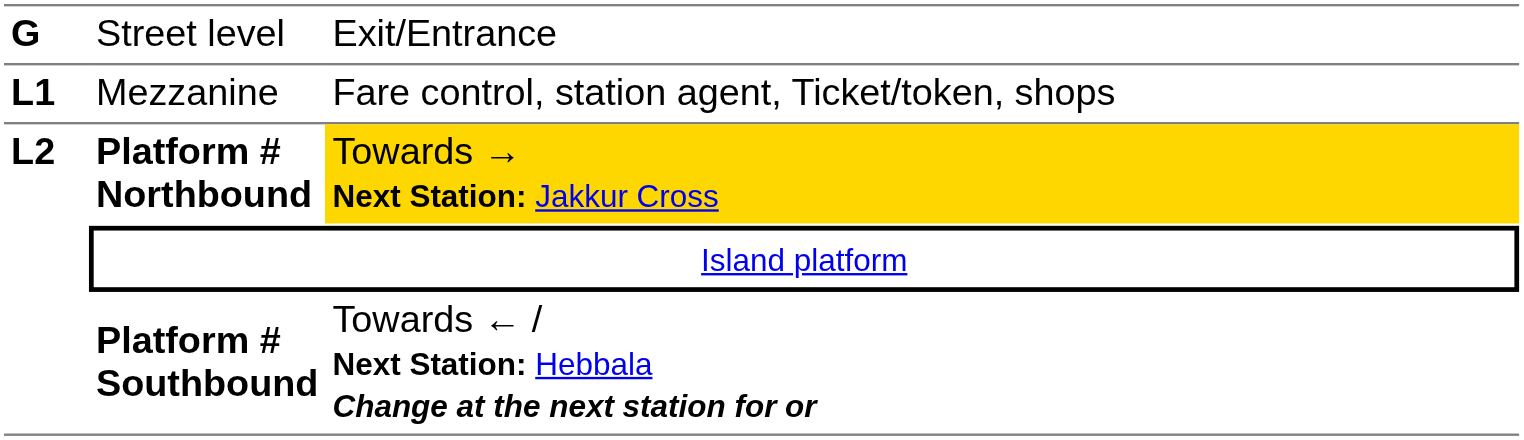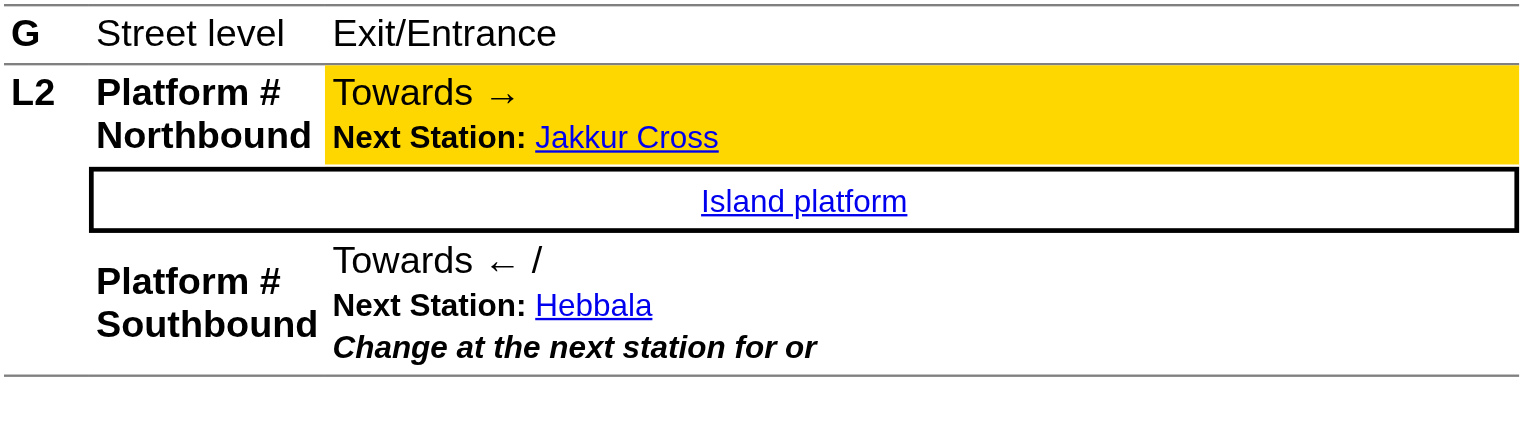- row: L1 | Mezzanine | Fare control, station agent, Ticket/token, shops
